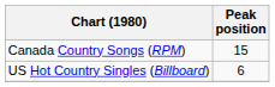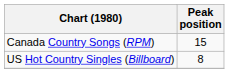US Hot Country Singles (Billboard) | Peak position: 6 -> 8
